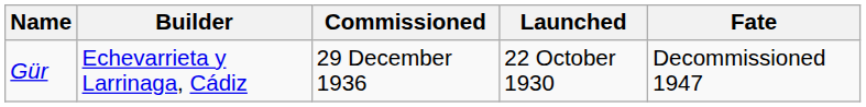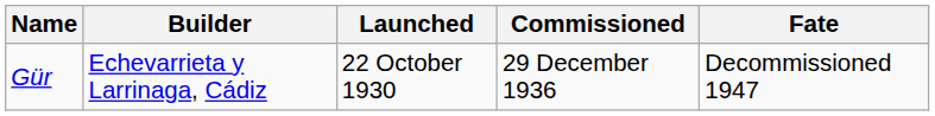columns swapped: Launched <-> Commissioned
